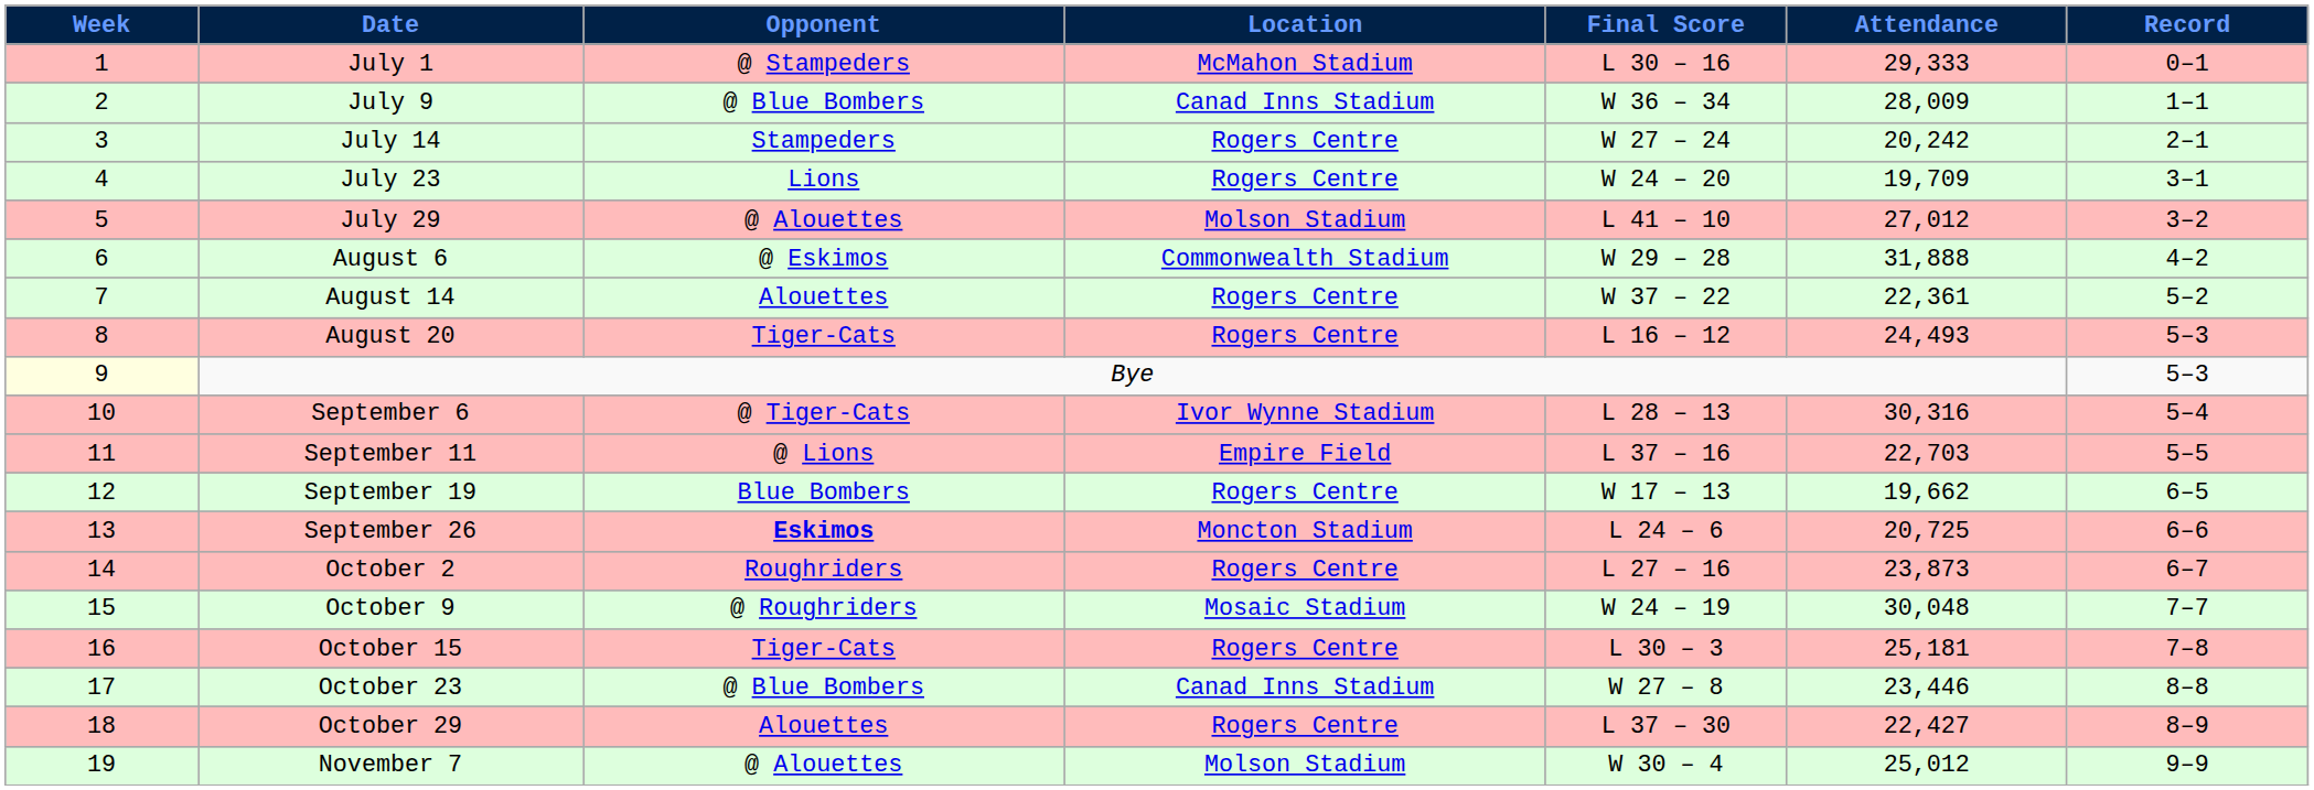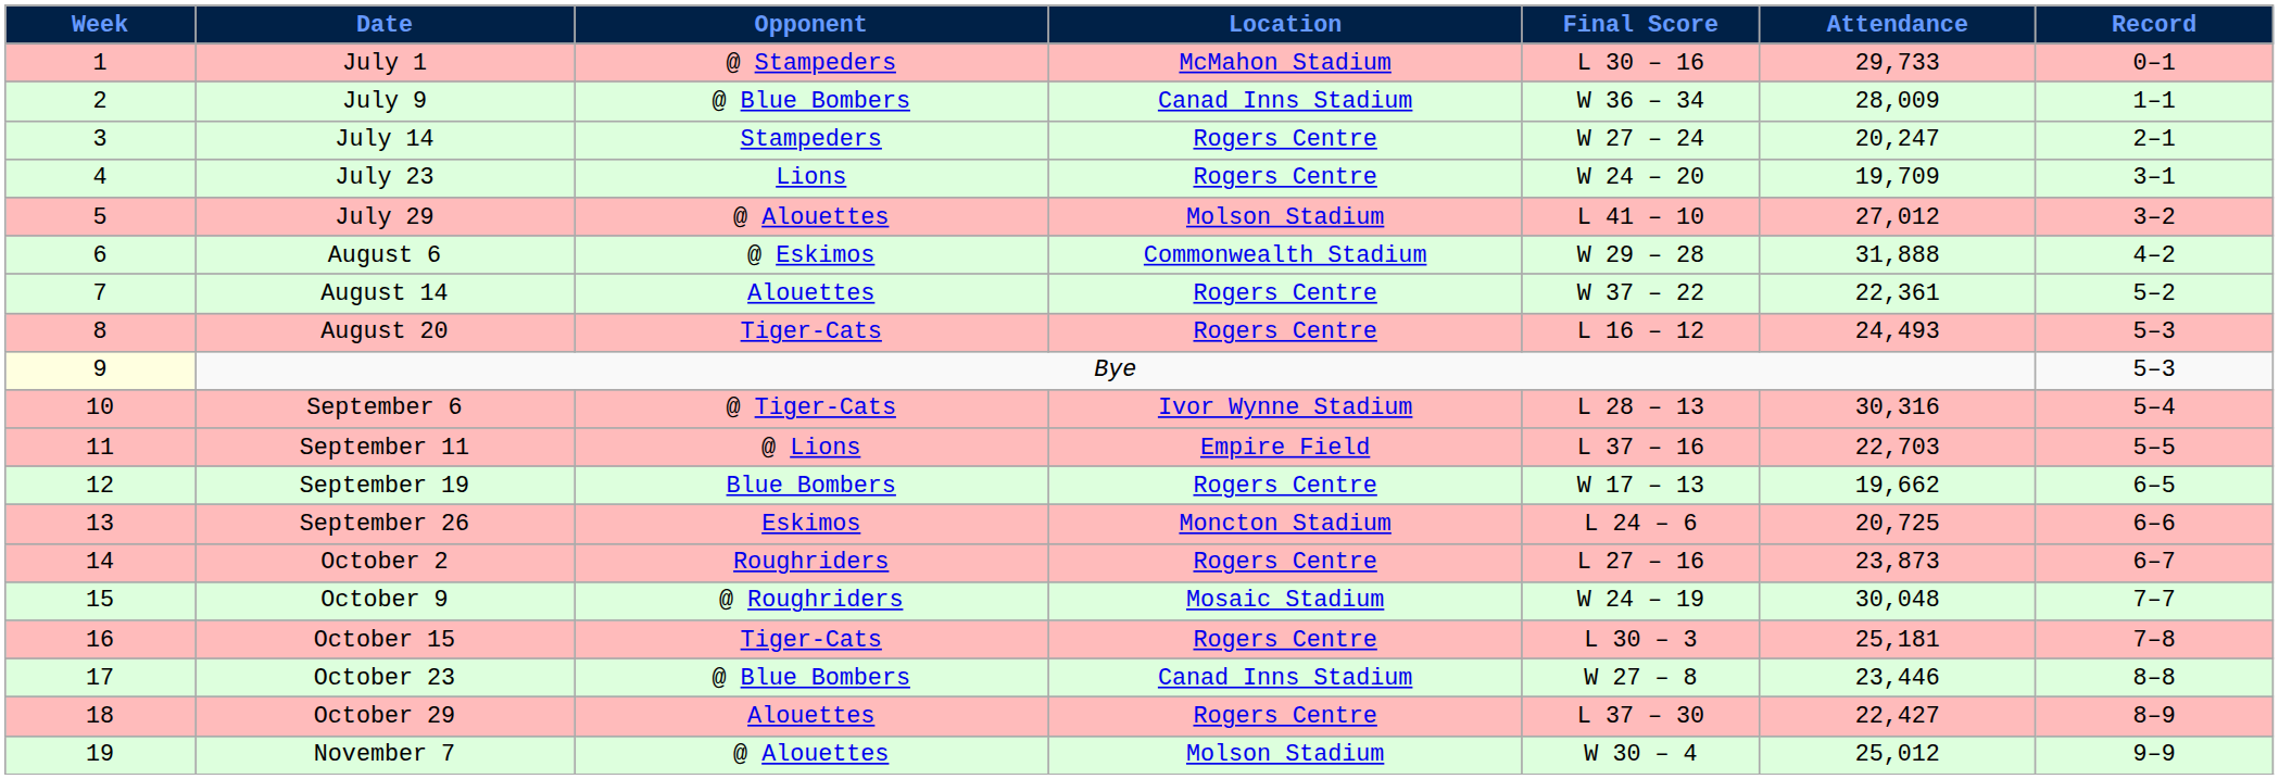July 1 | Attendance: 29,333 -> 29,733
July 14 | Attendance: 20,242 -> 20,247
September 26 | Opponent: bold -> normal
